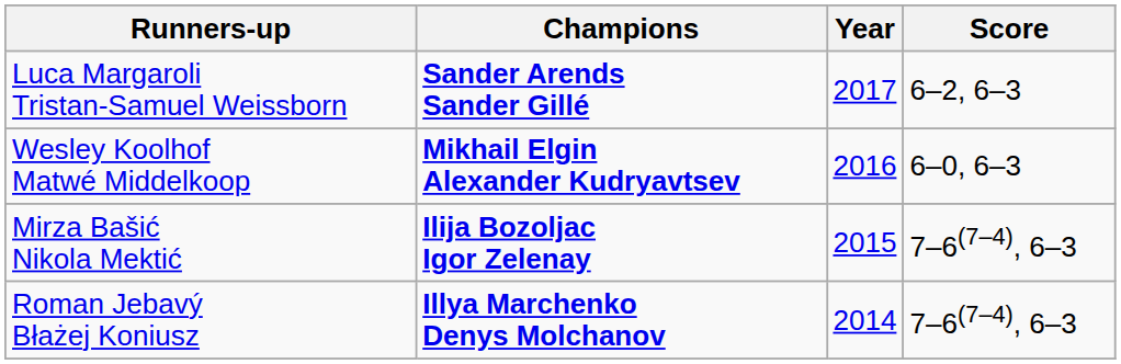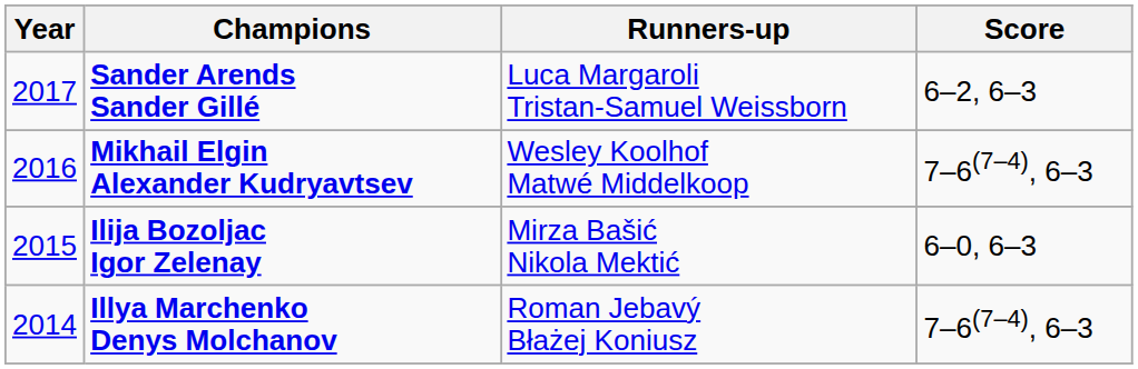columns swapped: Year <-> Runners-up
Mikhail Elgin Alexander Kudryavtsev | Score: 6–0, 6–3 -> 7–6(7–4), 6–3
Ilija Bozoljac Igor Zelenay | Score: 7–6(7–4), 6–3 -> 6–0, 6–3
